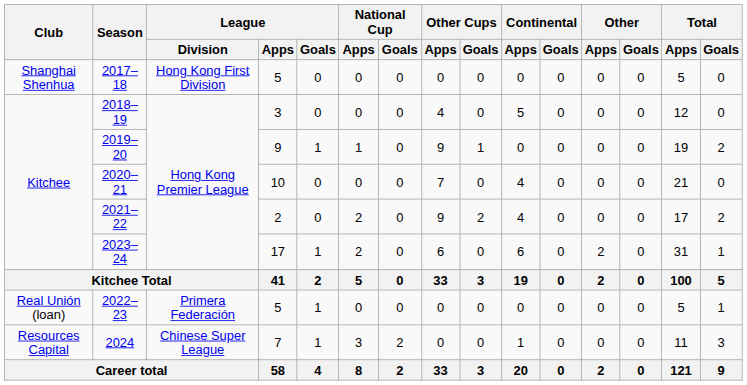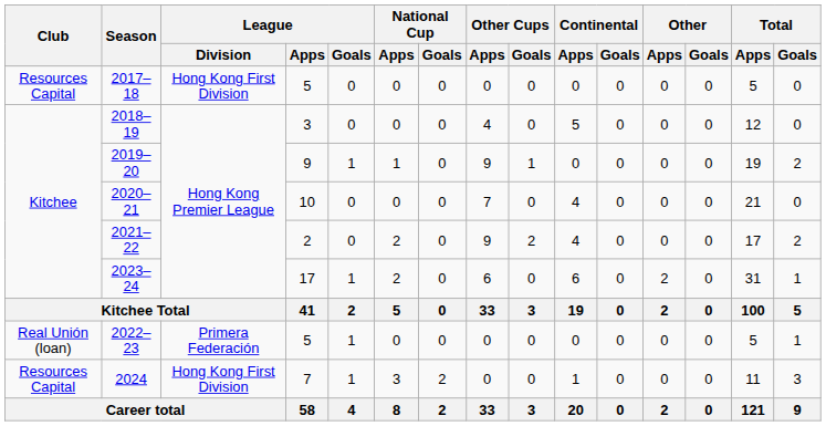2017–18 | Club: Shanghai Shenhua -> Resources Capital
2024 | League / Division: Chinese Super League -> Hong Kong First Division
